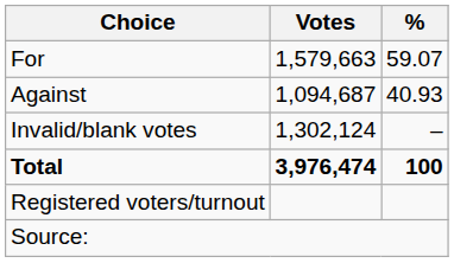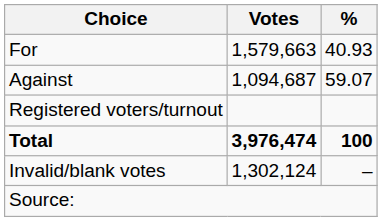For | %: 59.07 -> 40.93
Against | %: 40.93 -> 59.07
rows swapped: Invalid/blank votes <-> Registered voters/turnout
